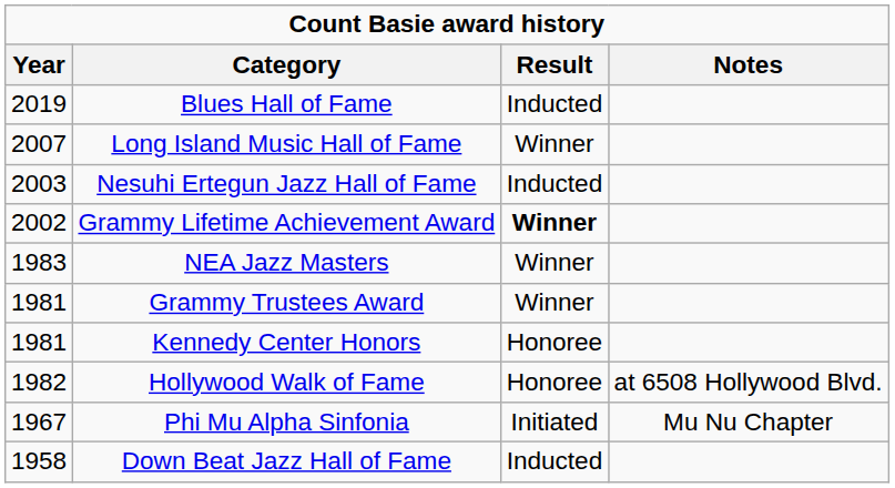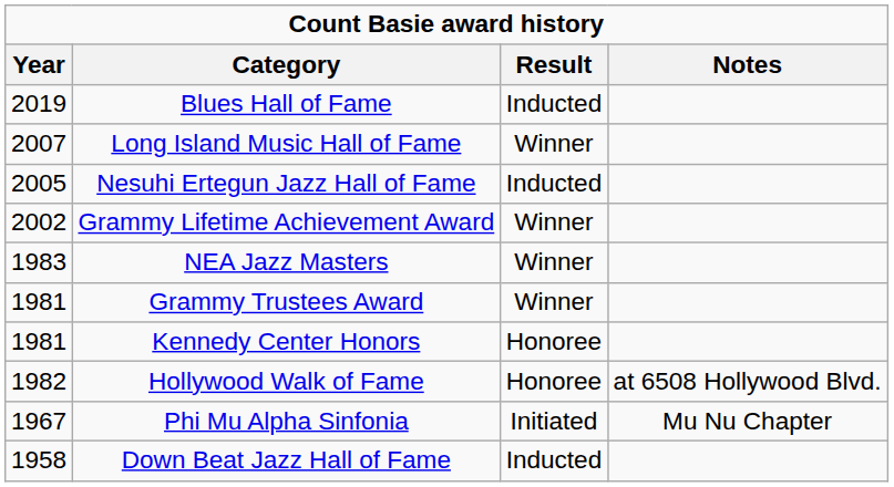Nesuhi Ertegun Jazz Hall of Fame | Year: 2003 -> 2005
Grammy Lifetime Achievement Award | Result: bold -> normal
